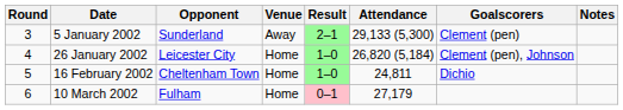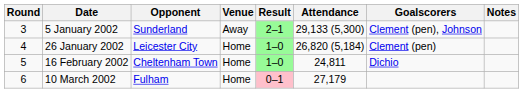5 January 2002 | Goalscorers: Clement (pen) -> Clement (pen), Johnson
26 January 2002 | Goalscorers: Clement (pen), Johnson -> Clement (pen)
